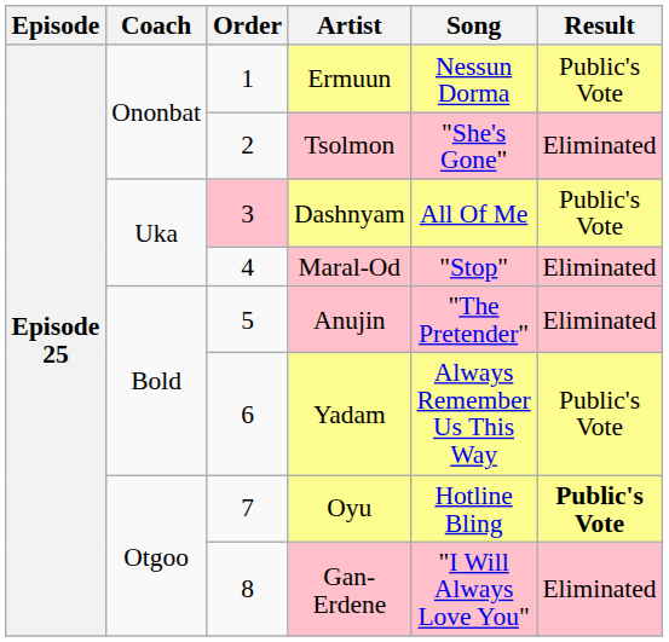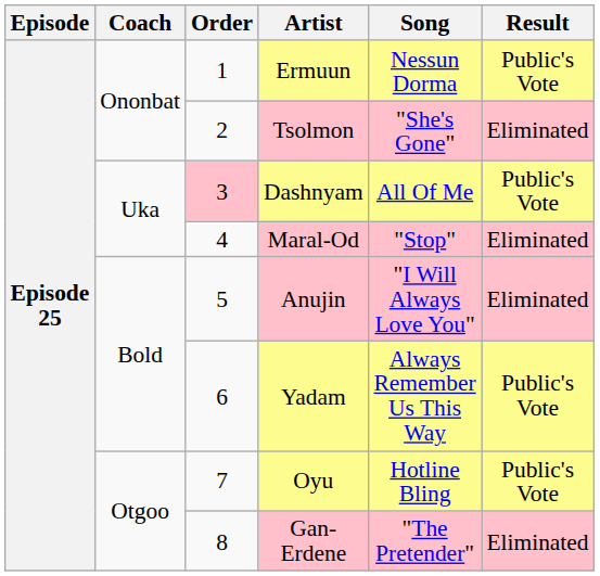Anujin | Song: "The Pretender" -> "I Will Always Love You"
Oyu | Result: bold -> normal
Gan-Erdene | Song: "I Will Always Love You" -> "The Pretender"
